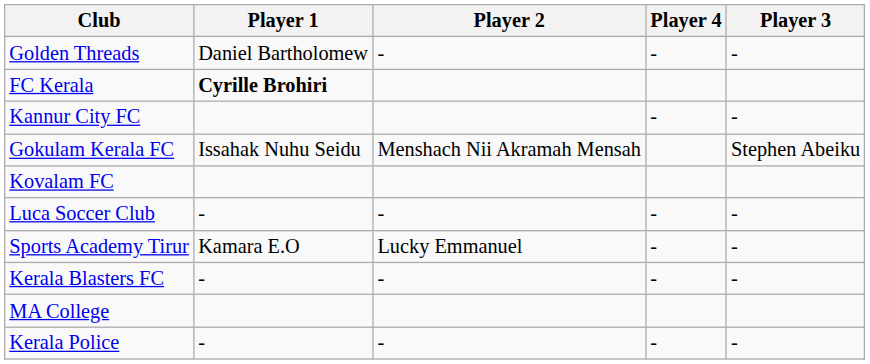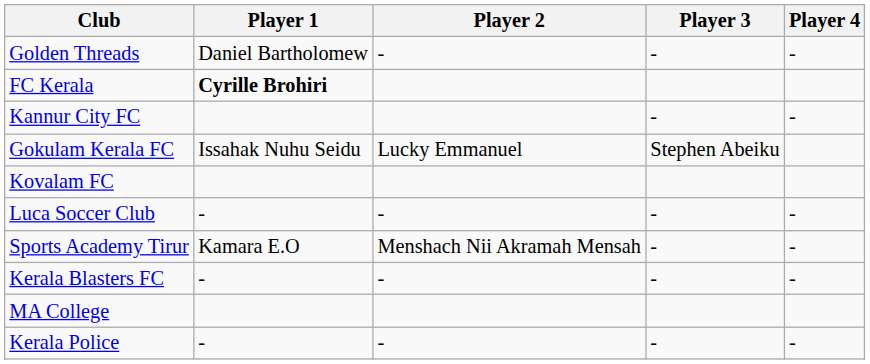columns swapped: Player 3 <-> Player 4
Gokulam Kerala FC | Player 2: Menshach Nii Akramah Mensah -> Lucky Emmanuel
Sports Academy Tirur | Player 2: Lucky Emmanuel -> Menshach Nii Akramah Mensah
